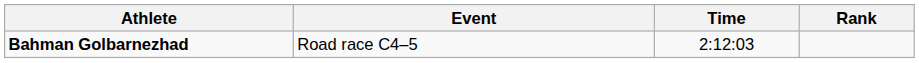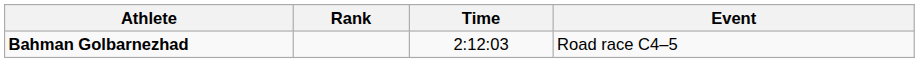columns swapped: Event <-> Rank
